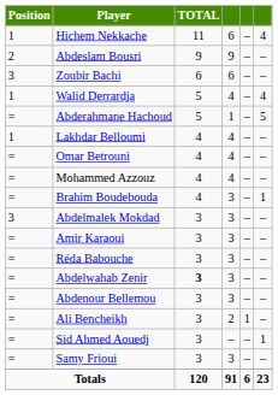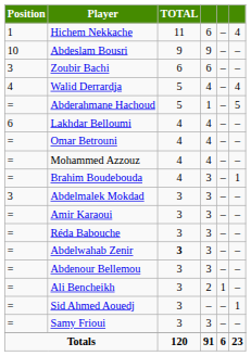Abdeslam Bousri | Position: 2 -> 10
Walid Derrardja | Position: 1 -> 4
Lakhdar Belloumi | Position: 1 -> 6
